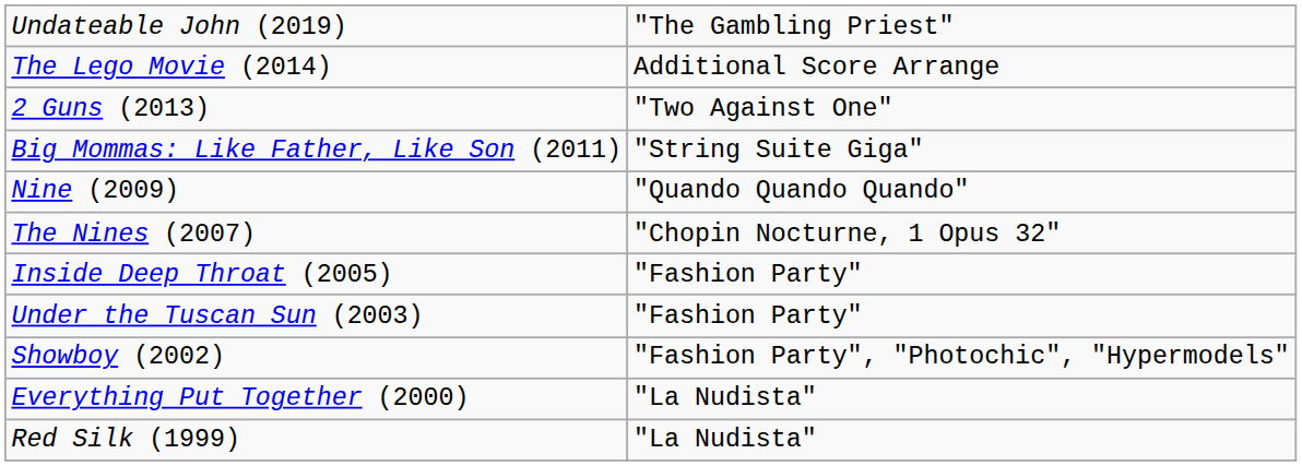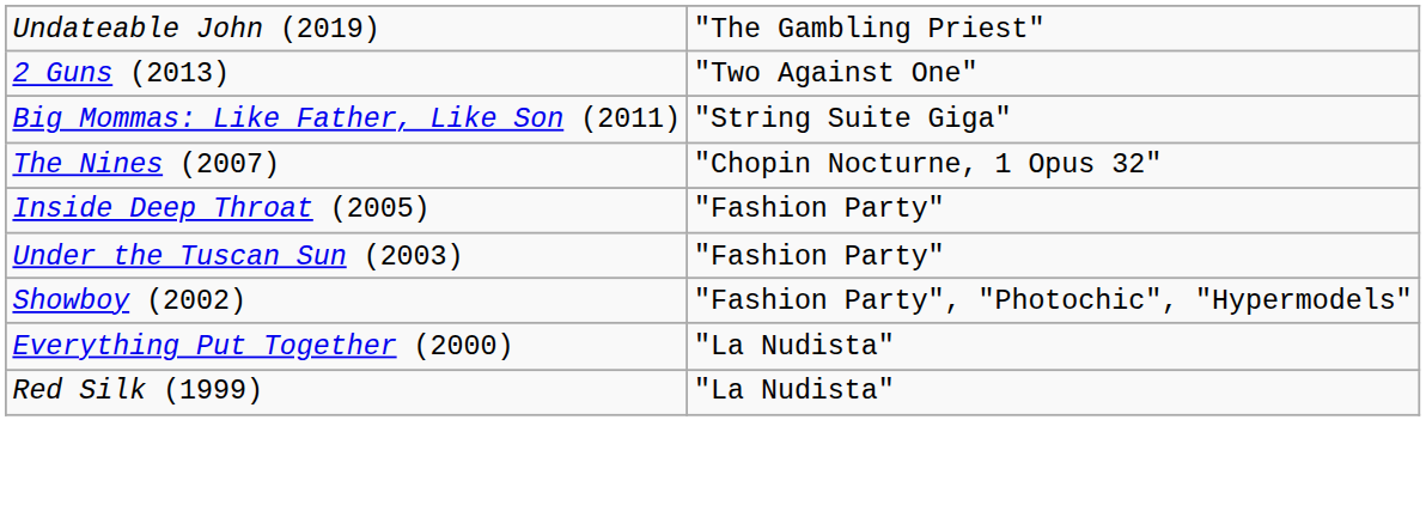- row: The Lego Movie (2014) | Additional Score Arrange
- row: Nine (2009) | "Quando Quando Quando"
